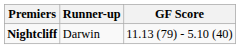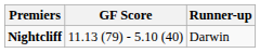columns swapped: GF Score <-> Runner-up
